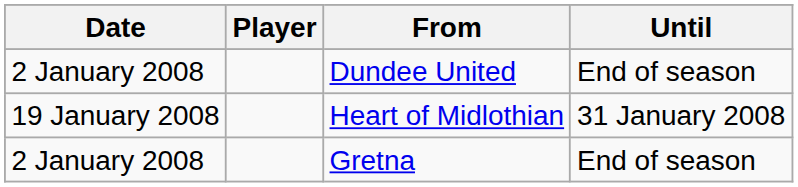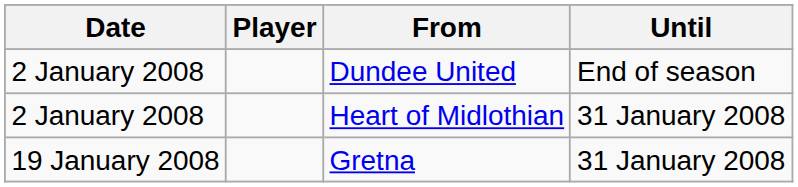Heart of Midlothian | Date: 19 January 2008 -> 2 January 2008
Gretna | Date: 2 January 2008 -> 19 January 2008
Gretna | Until: End of season -> 31 January 2008
